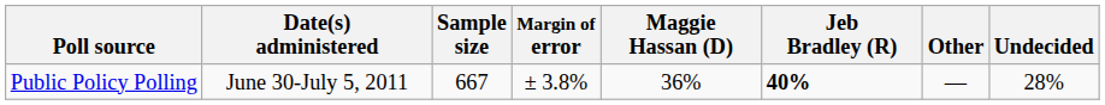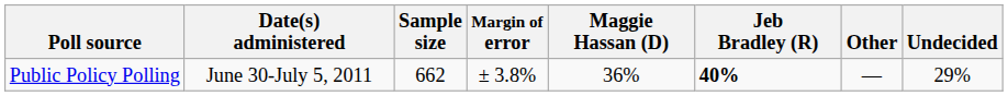Public Policy Polling | Sample size: 667 -> 662
Public Policy Polling | Undecided: 28% -> 29%
